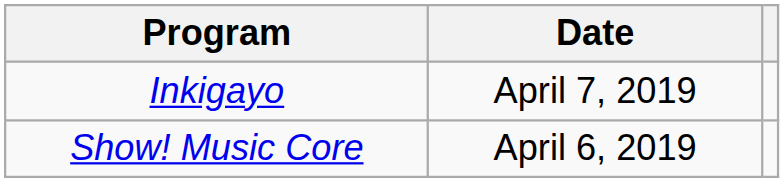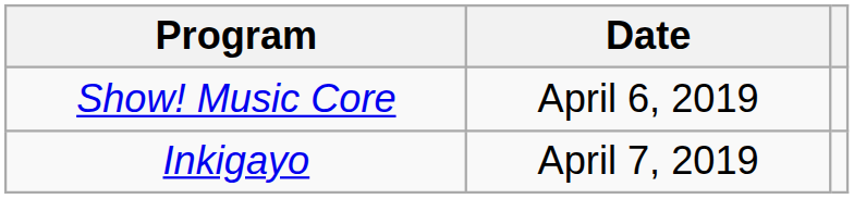rows swapped: Show! Music Core <-> Inkigayo
